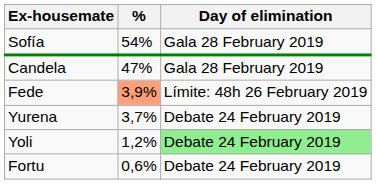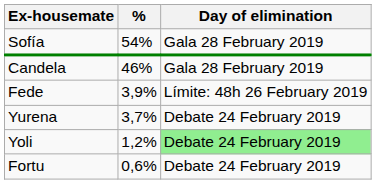Candela | %: 47% -> 46%
Fede | %: lightsalmon background -> no background
